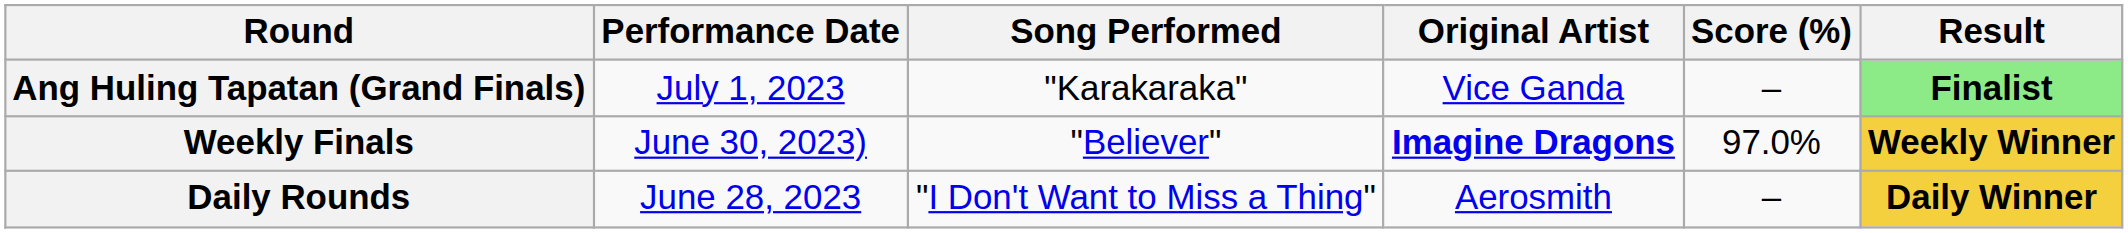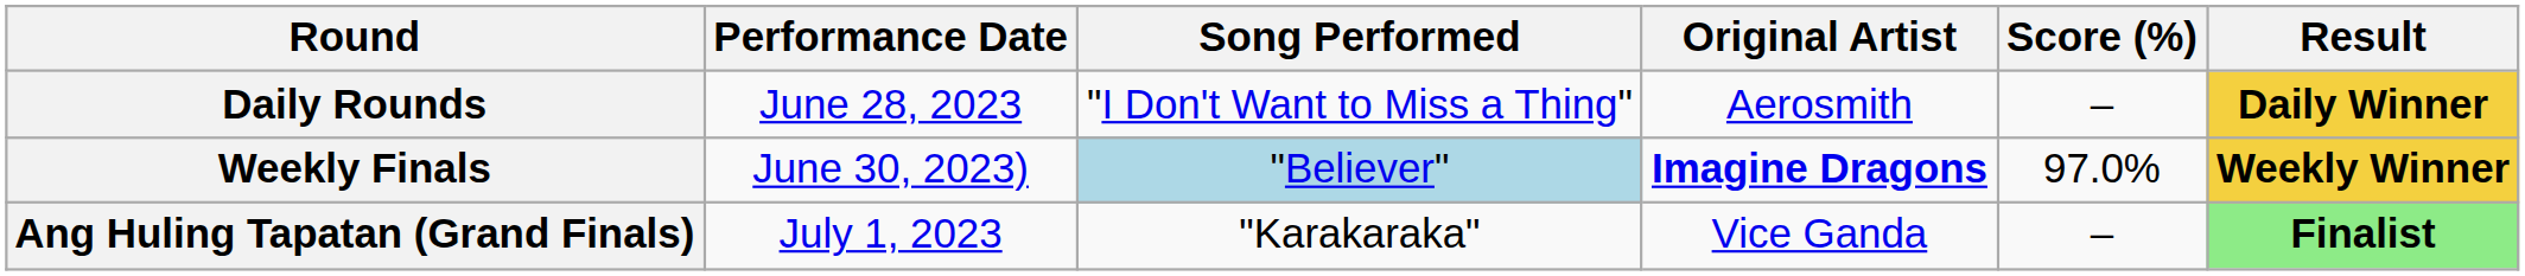rows swapped: Daily Rounds <-> Ang Huling Tapatan (Grand Finals)
Weekly Finals | Song Performed: no background -> lightblue background
